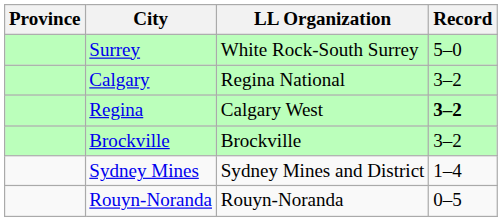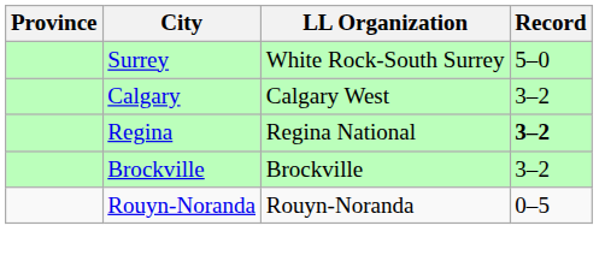Calgary | LL Organization: Regina National -> Calgary West
Regina | LL Organization: Calgary West -> Regina National
- row: Sydney Mines | Sydney Mines and District | 1–4
